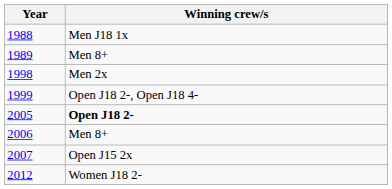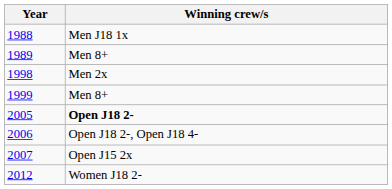1999 | Winning crew/s: Open J18 2-, Open J18 4- -> Men 8+
2006 | Winning crew/s: Men 8+ -> Open J18 2-, Open J18 4-
